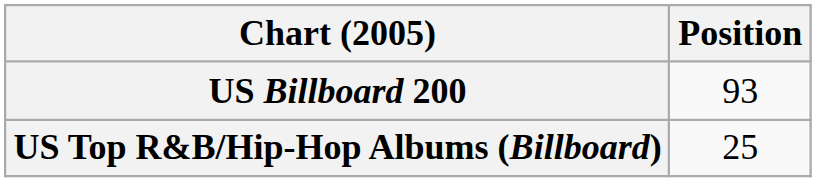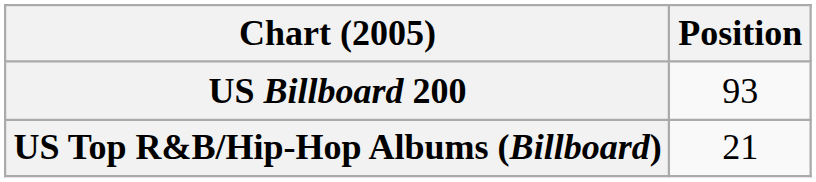US Top R&B/Hip-Hop Albums (Billboard) | Position: 25 -> 21
